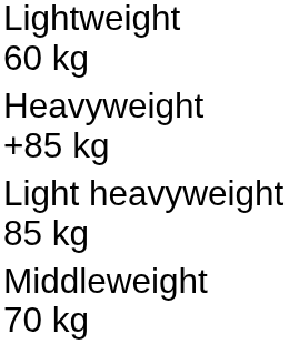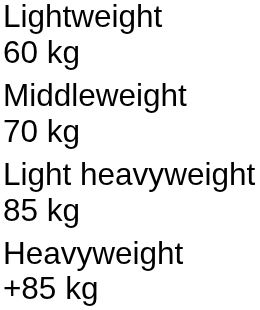rows swapped: Middleweight 70 kg <-> Heavyweight +85 kg
